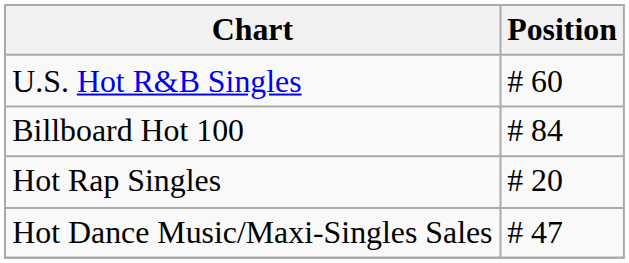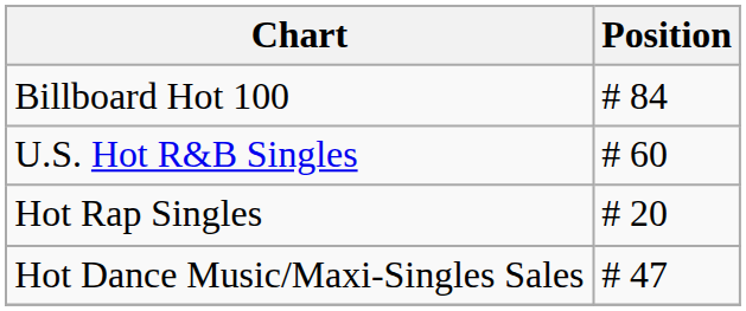rows swapped: Billboard Hot 100 <-> U.S. Hot R&B Singles
